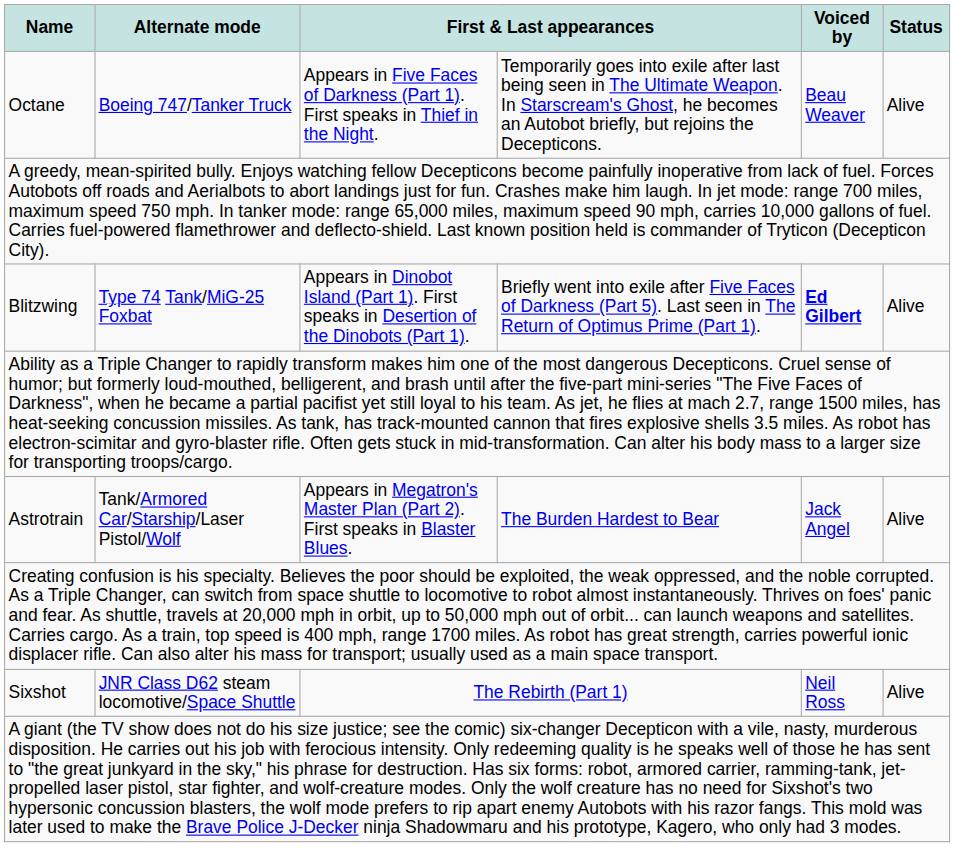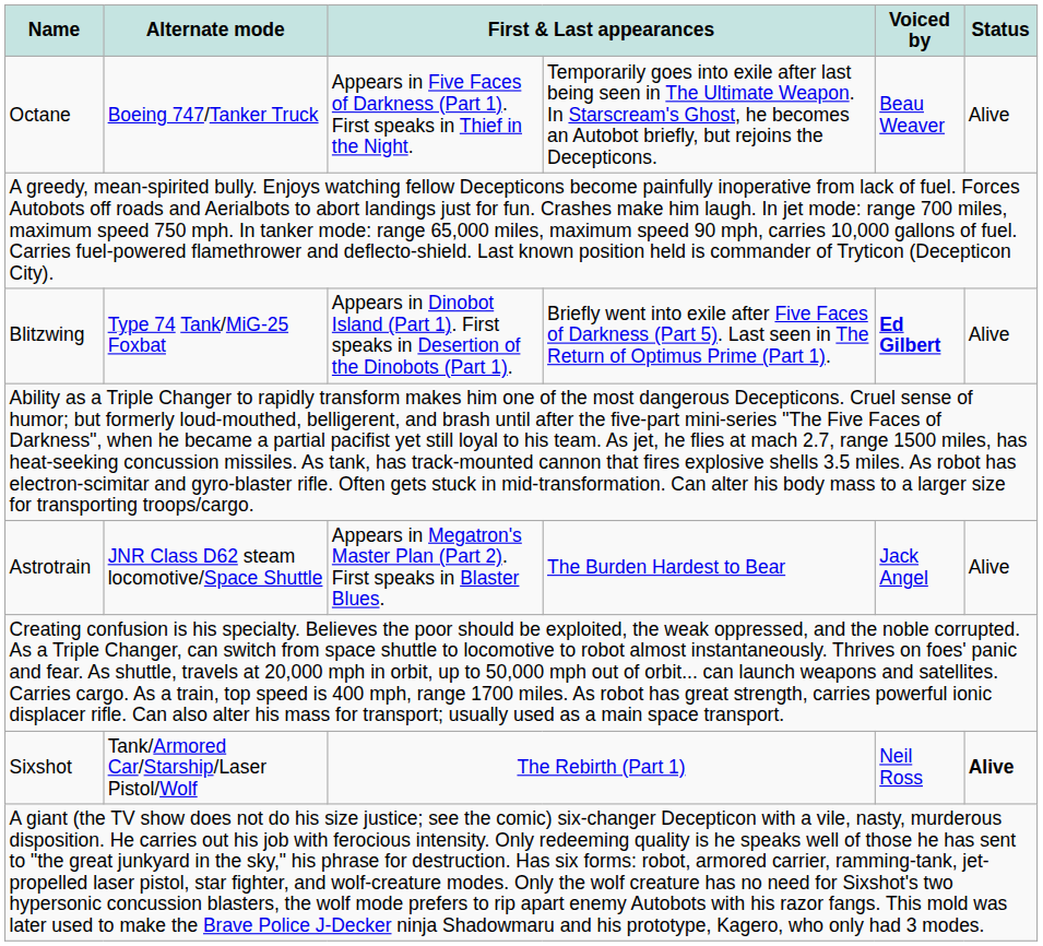Astrotrain | Alternate mode: Tank/Armored Car/Starship/Laser Pistol/Wolf -> JNR Class D62 steam locomotive/Space Shuttle
Sixshot | Alternate mode: JNR Class D62 steam locomotive/Space Shuttle -> Tank/Armored Car/Starship/Laser Pistol/Wolf
Sixshot | Status: normal -> bold
